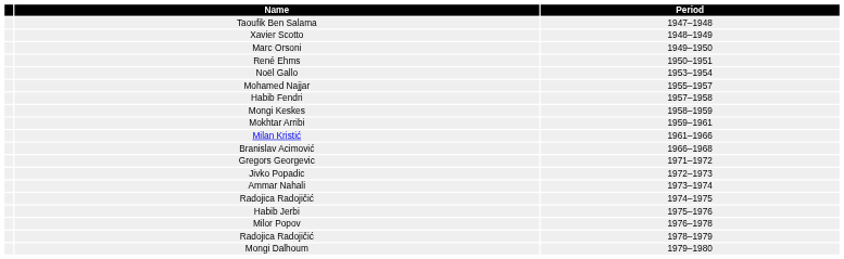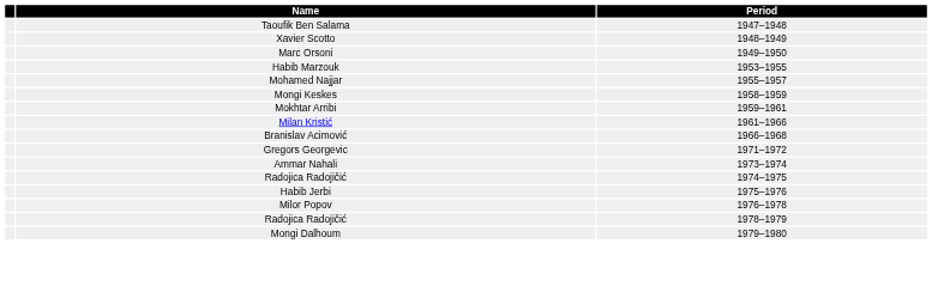- row: René Ehms | 1950–1951
- row: Noël Gallo | 1953–1954
+ row: Habib Marzouk | 1953–1955
- row: Habib Fendri | 1957–1958
- row: Jivko Popadic | 1972–1973
